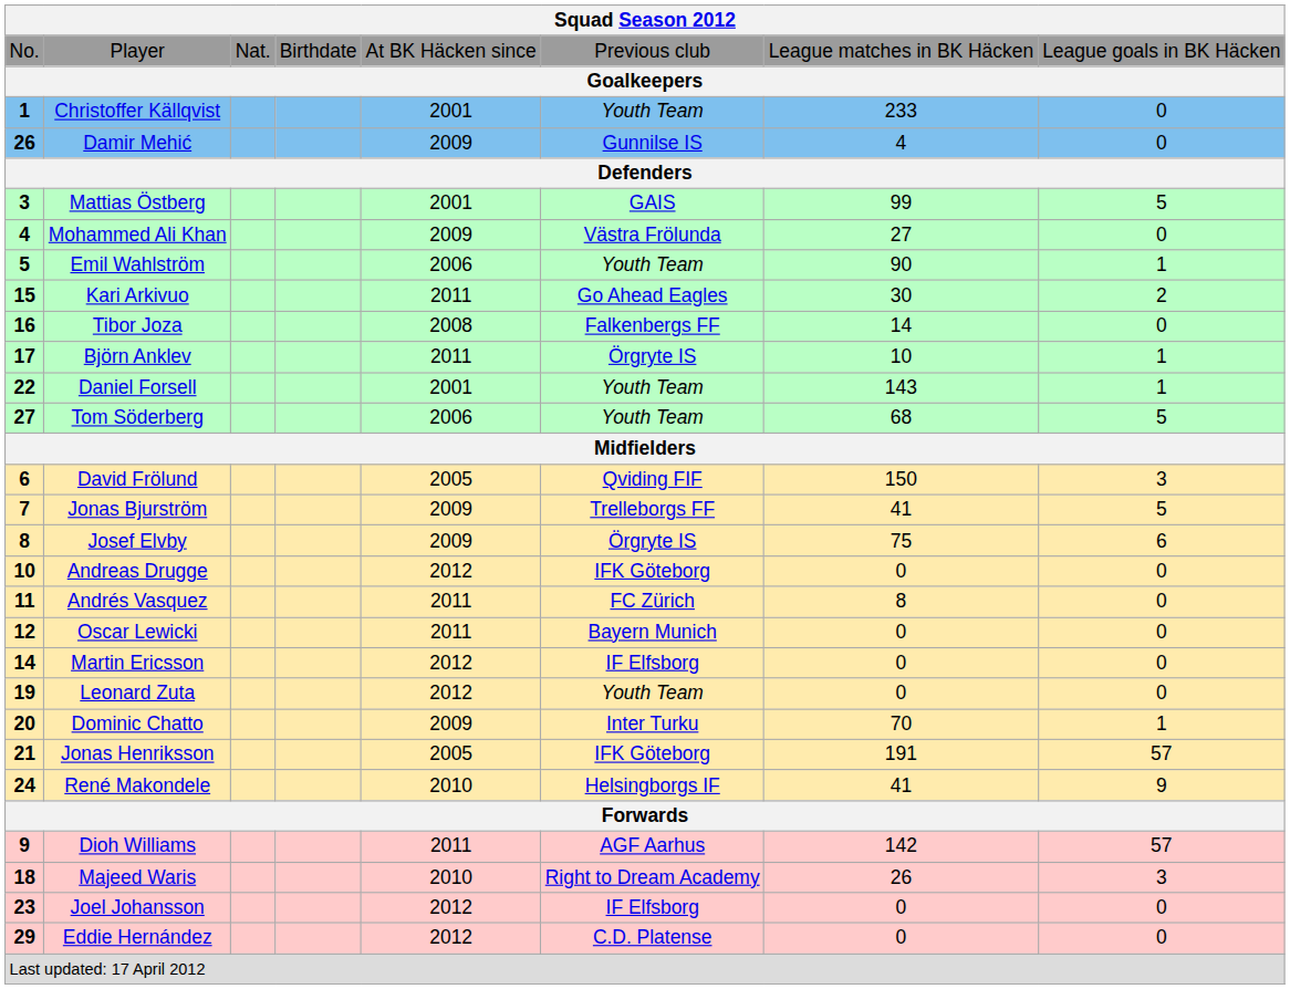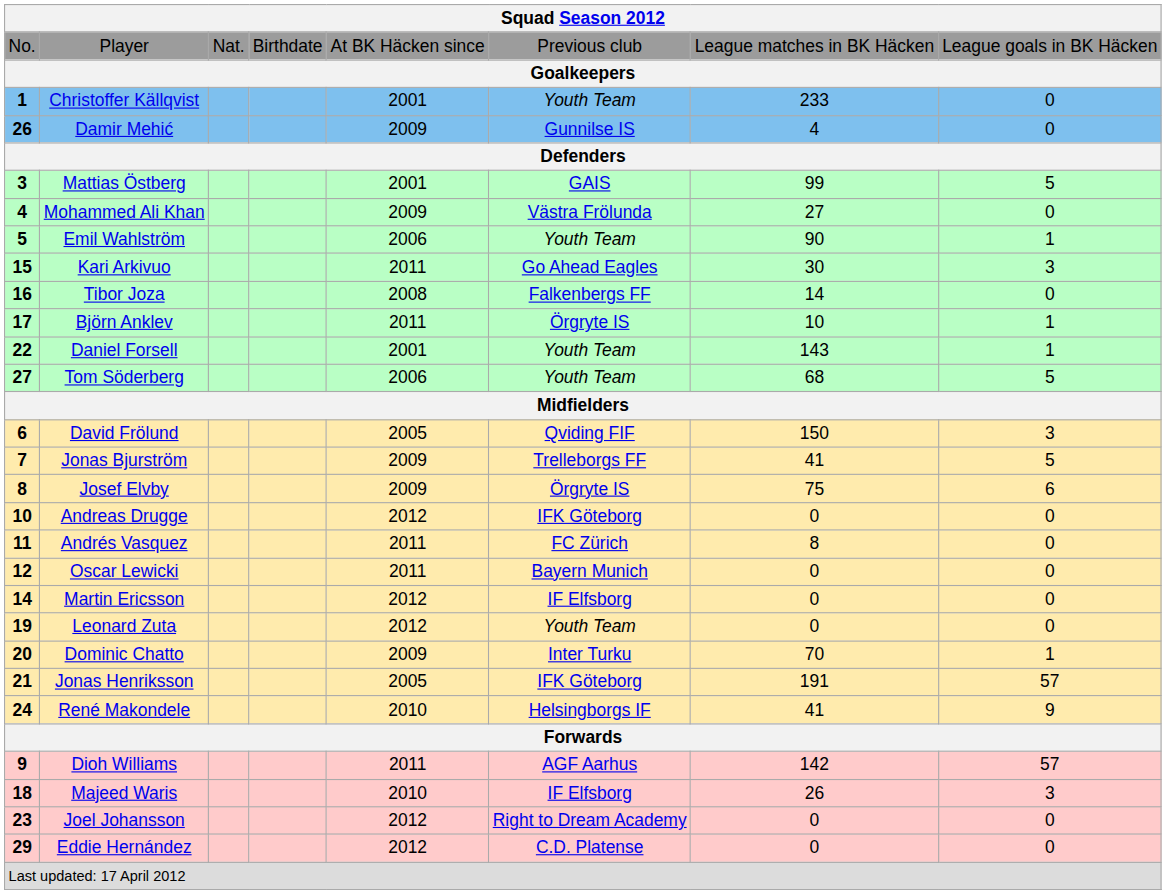Kari Arkivuo | column 8: 2 -> 3
Majeed Waris | column 6: Right to Dream Academy -> IF Elfsborg
Joel Johansson | column 6: IF Elfsborg -> Right to Dream Academy
